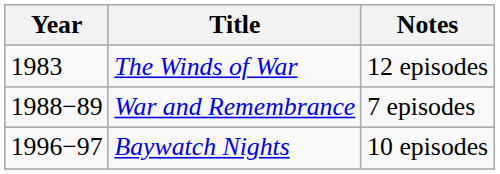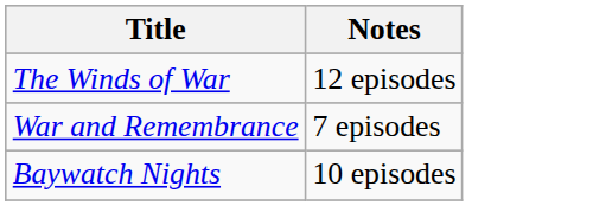- column: Year | 1983 | 1988−89 | 1996−97
